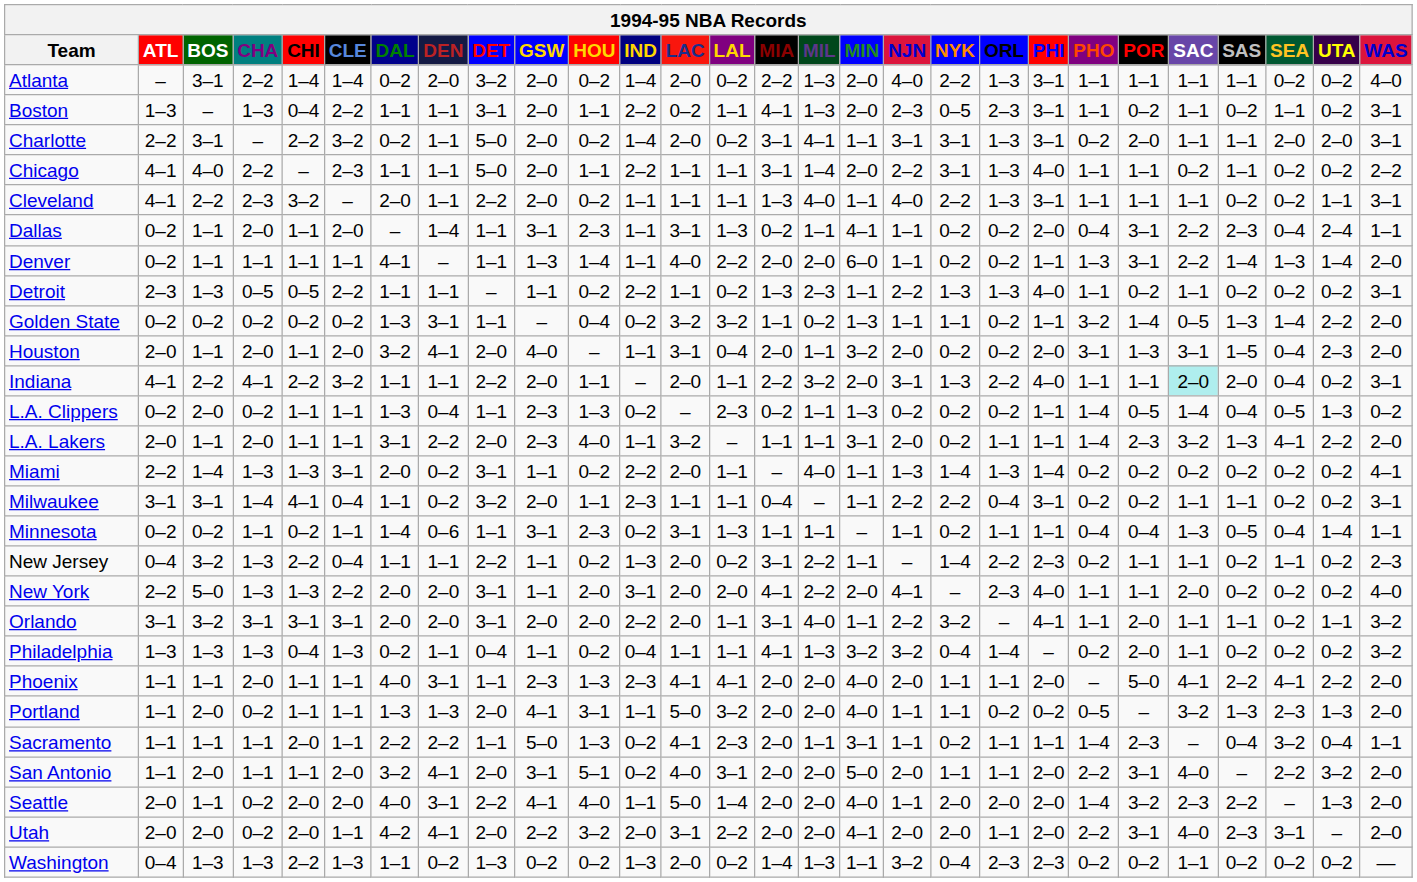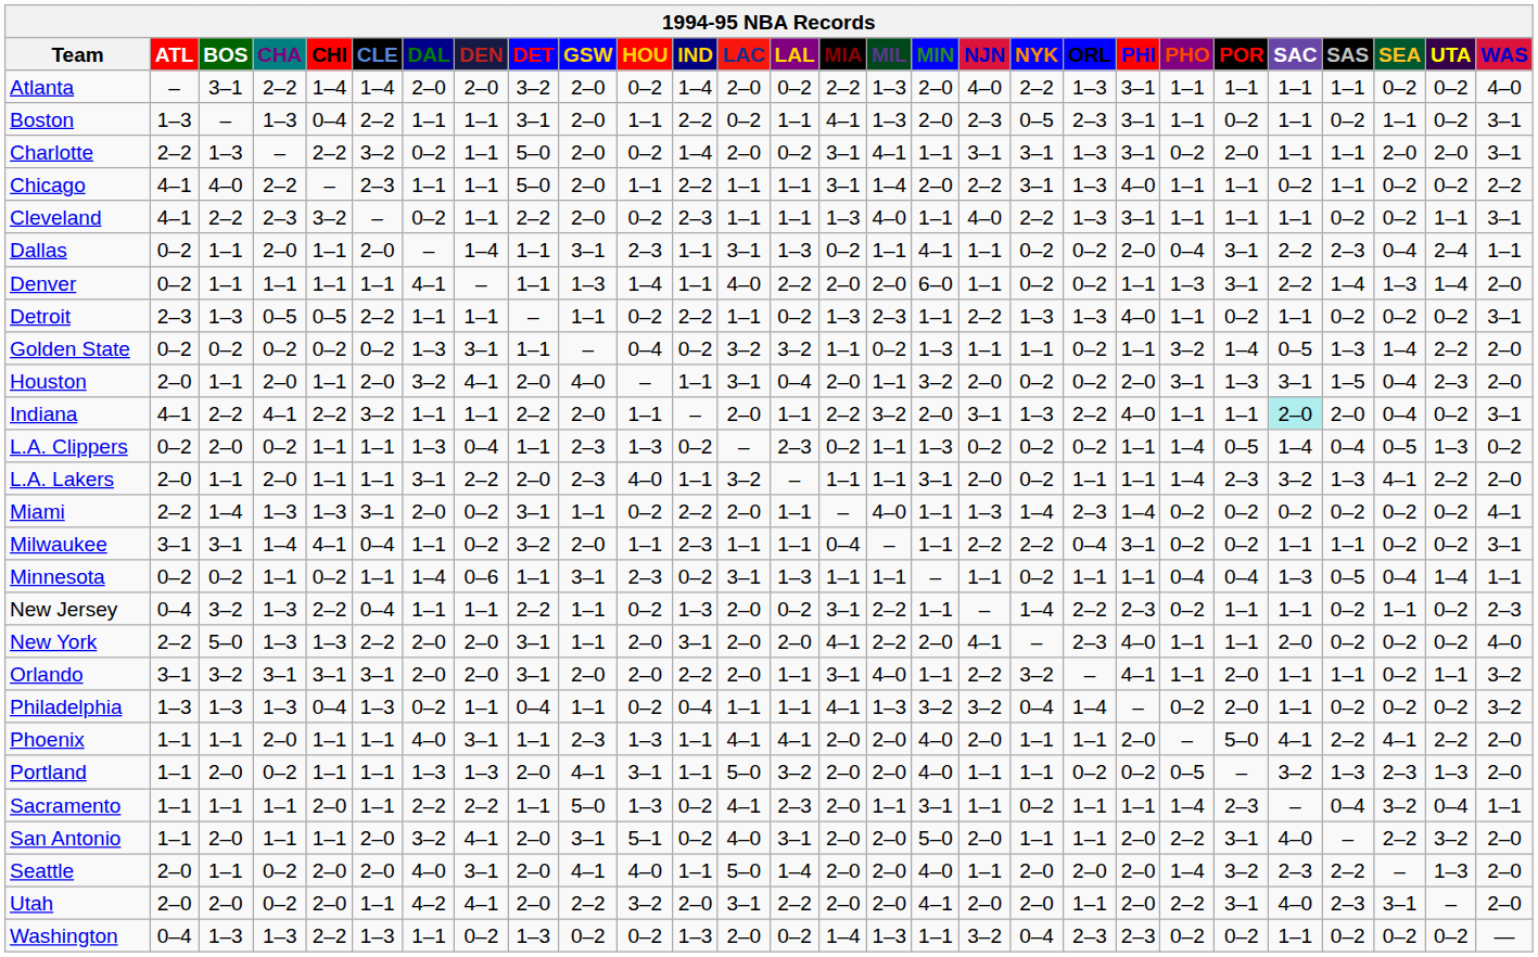Atlanta | DAL: 0–2 -> 2–0
Charlotte | BOS: 3–1 -> 1–3
Cleveland | DAL: 2–0 -> 0–2
Cleveland | IND: 1–1 -> 2–3
Miami | ORL: 1–3 -> 2–3
Phoenix | IND: 2–3 -> 1–1
Seattle | DET: 2–2 -> 2–0
